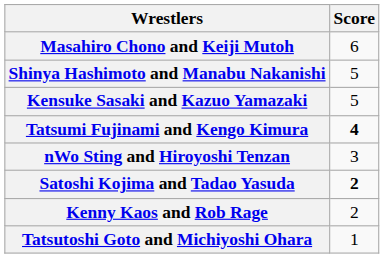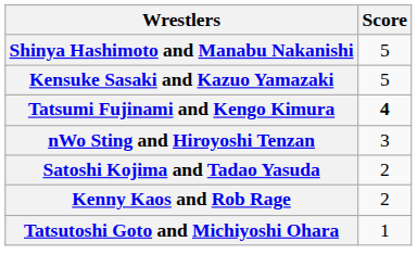- row: Masahiro Chono and Keiji Mutoh | 6
Satoshi Kojima and Tadao Yasuda | Score: bold -> normal
